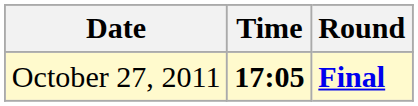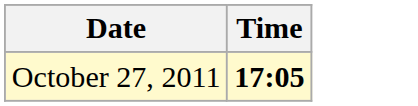- column: Round | Final
